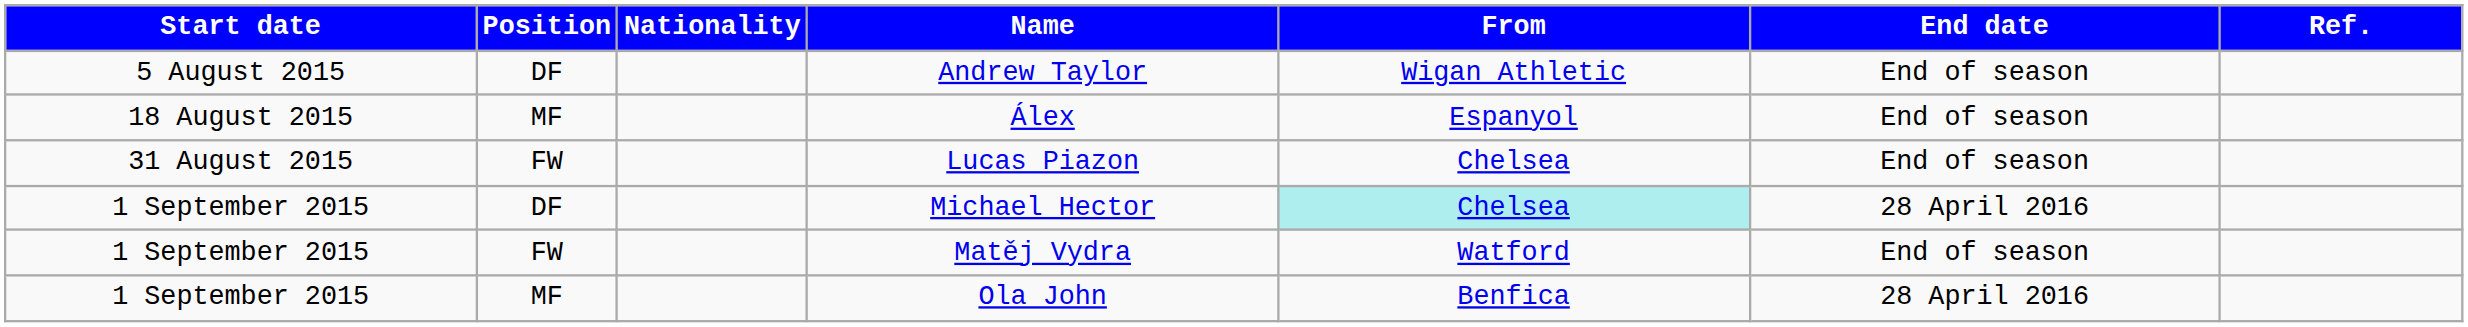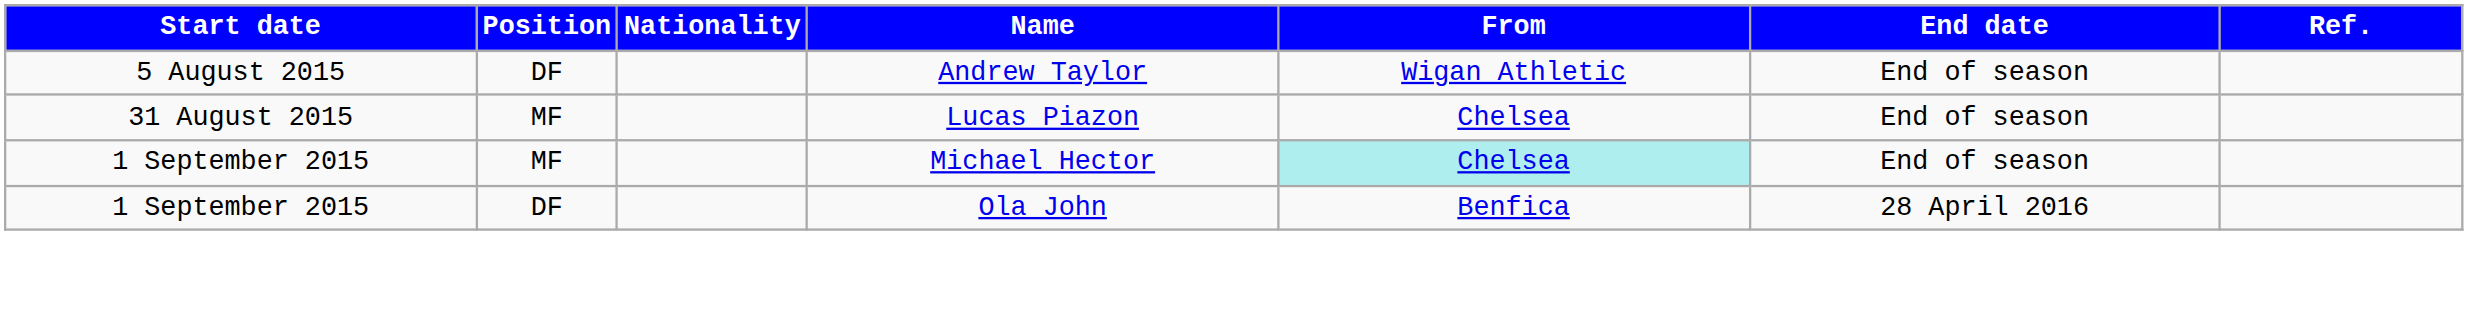- row: 18 August 2015 | MF | Álex | Espanyol | End of season
Lucas Piazon | Position: FW -> MF
Michael Hector | Position: DF -> MF
Michael Hector | End date: 28 April 2016 -> End of season
- row: 1 September 2015 | FW | Matěj Vydra | Watford | End of season
Ola John | Position: MF -> DF
